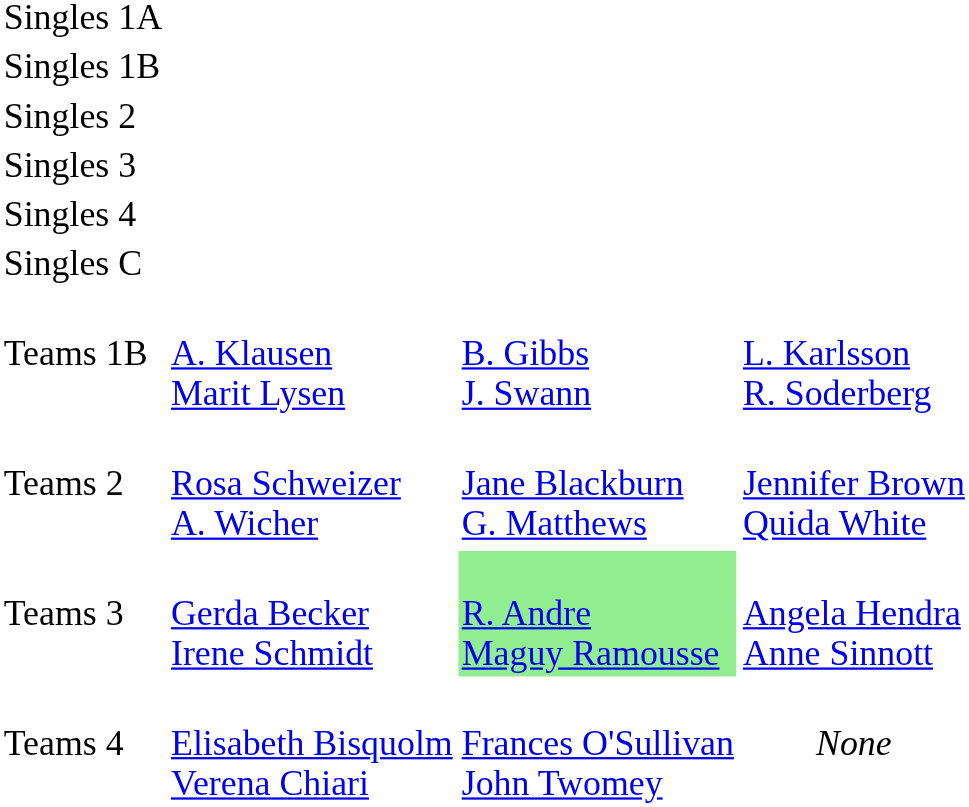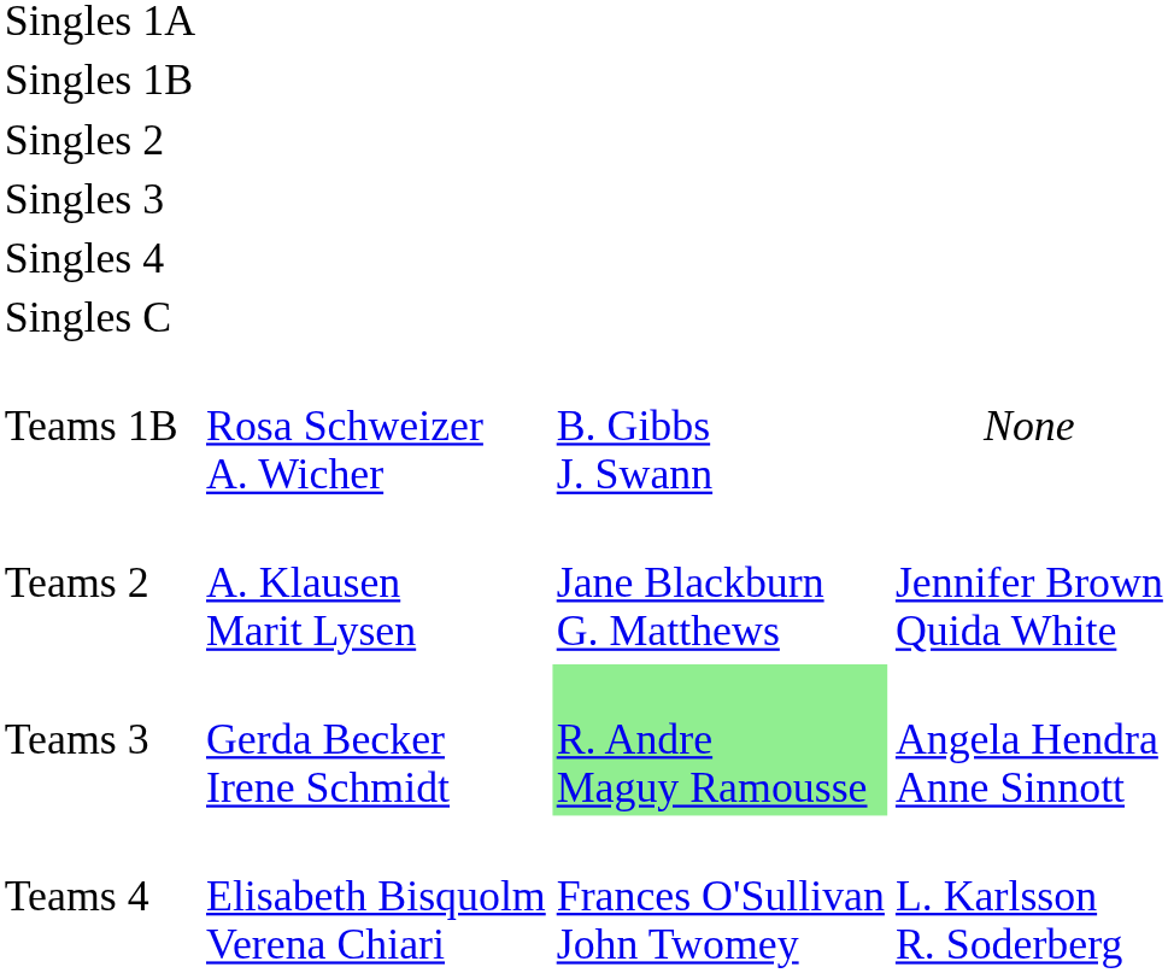Teams 1B | column 2: A. Klausen Marit Lysen -> Rosa Schweizer A. Wicher
Teams 1B | column 4: L. Karlsson R. Soderberg -> None
Teams 2 | column 2: Rosa Schweizer A. Wicher -> A. Klausen Marit Lysen
Teams 4 | column 4: None -> L. Karlsson R. Soderberg
